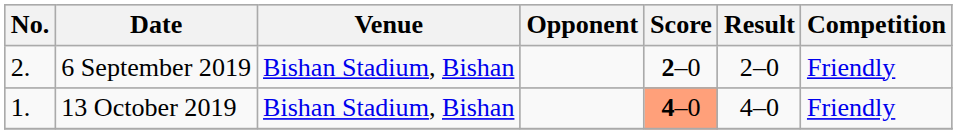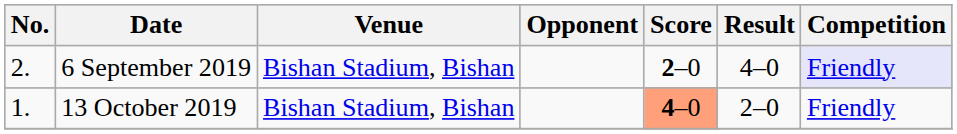6 September 2019 | Result: 2–0 -> 4–0
6 September 2019 | Competition: no background -> lavender background
13 October 2019 | Result: 4–0 -> 2–0
